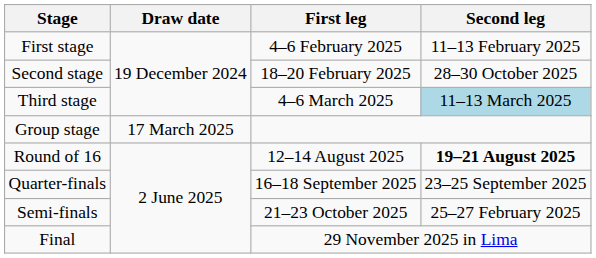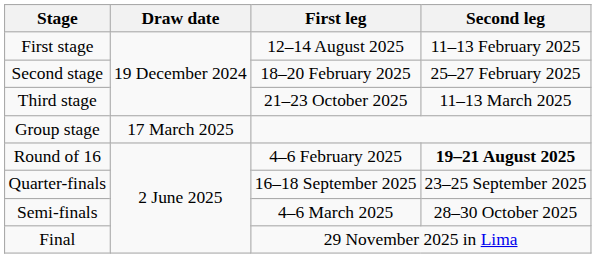First stage | First leg: 4–6 February 2025 -> 12–14 August 2025
Second stage | Second leg: 28–30 October 2025 -> 25–27 February 2025
Third stage | First leg: 4–6 March 2025 -> 21–23 October 2025
Third stage | Second leg: lightblue background -> no background
Round of 16 | First leg: 12–14 August 2025 -> 4–6 February 2025
Semi-finals | First leg: 21–23 October 2025 -> 4–6 March 2025
Semi-finals | Second leg: 25–27 February 2025 -> 28–30 October 2025
